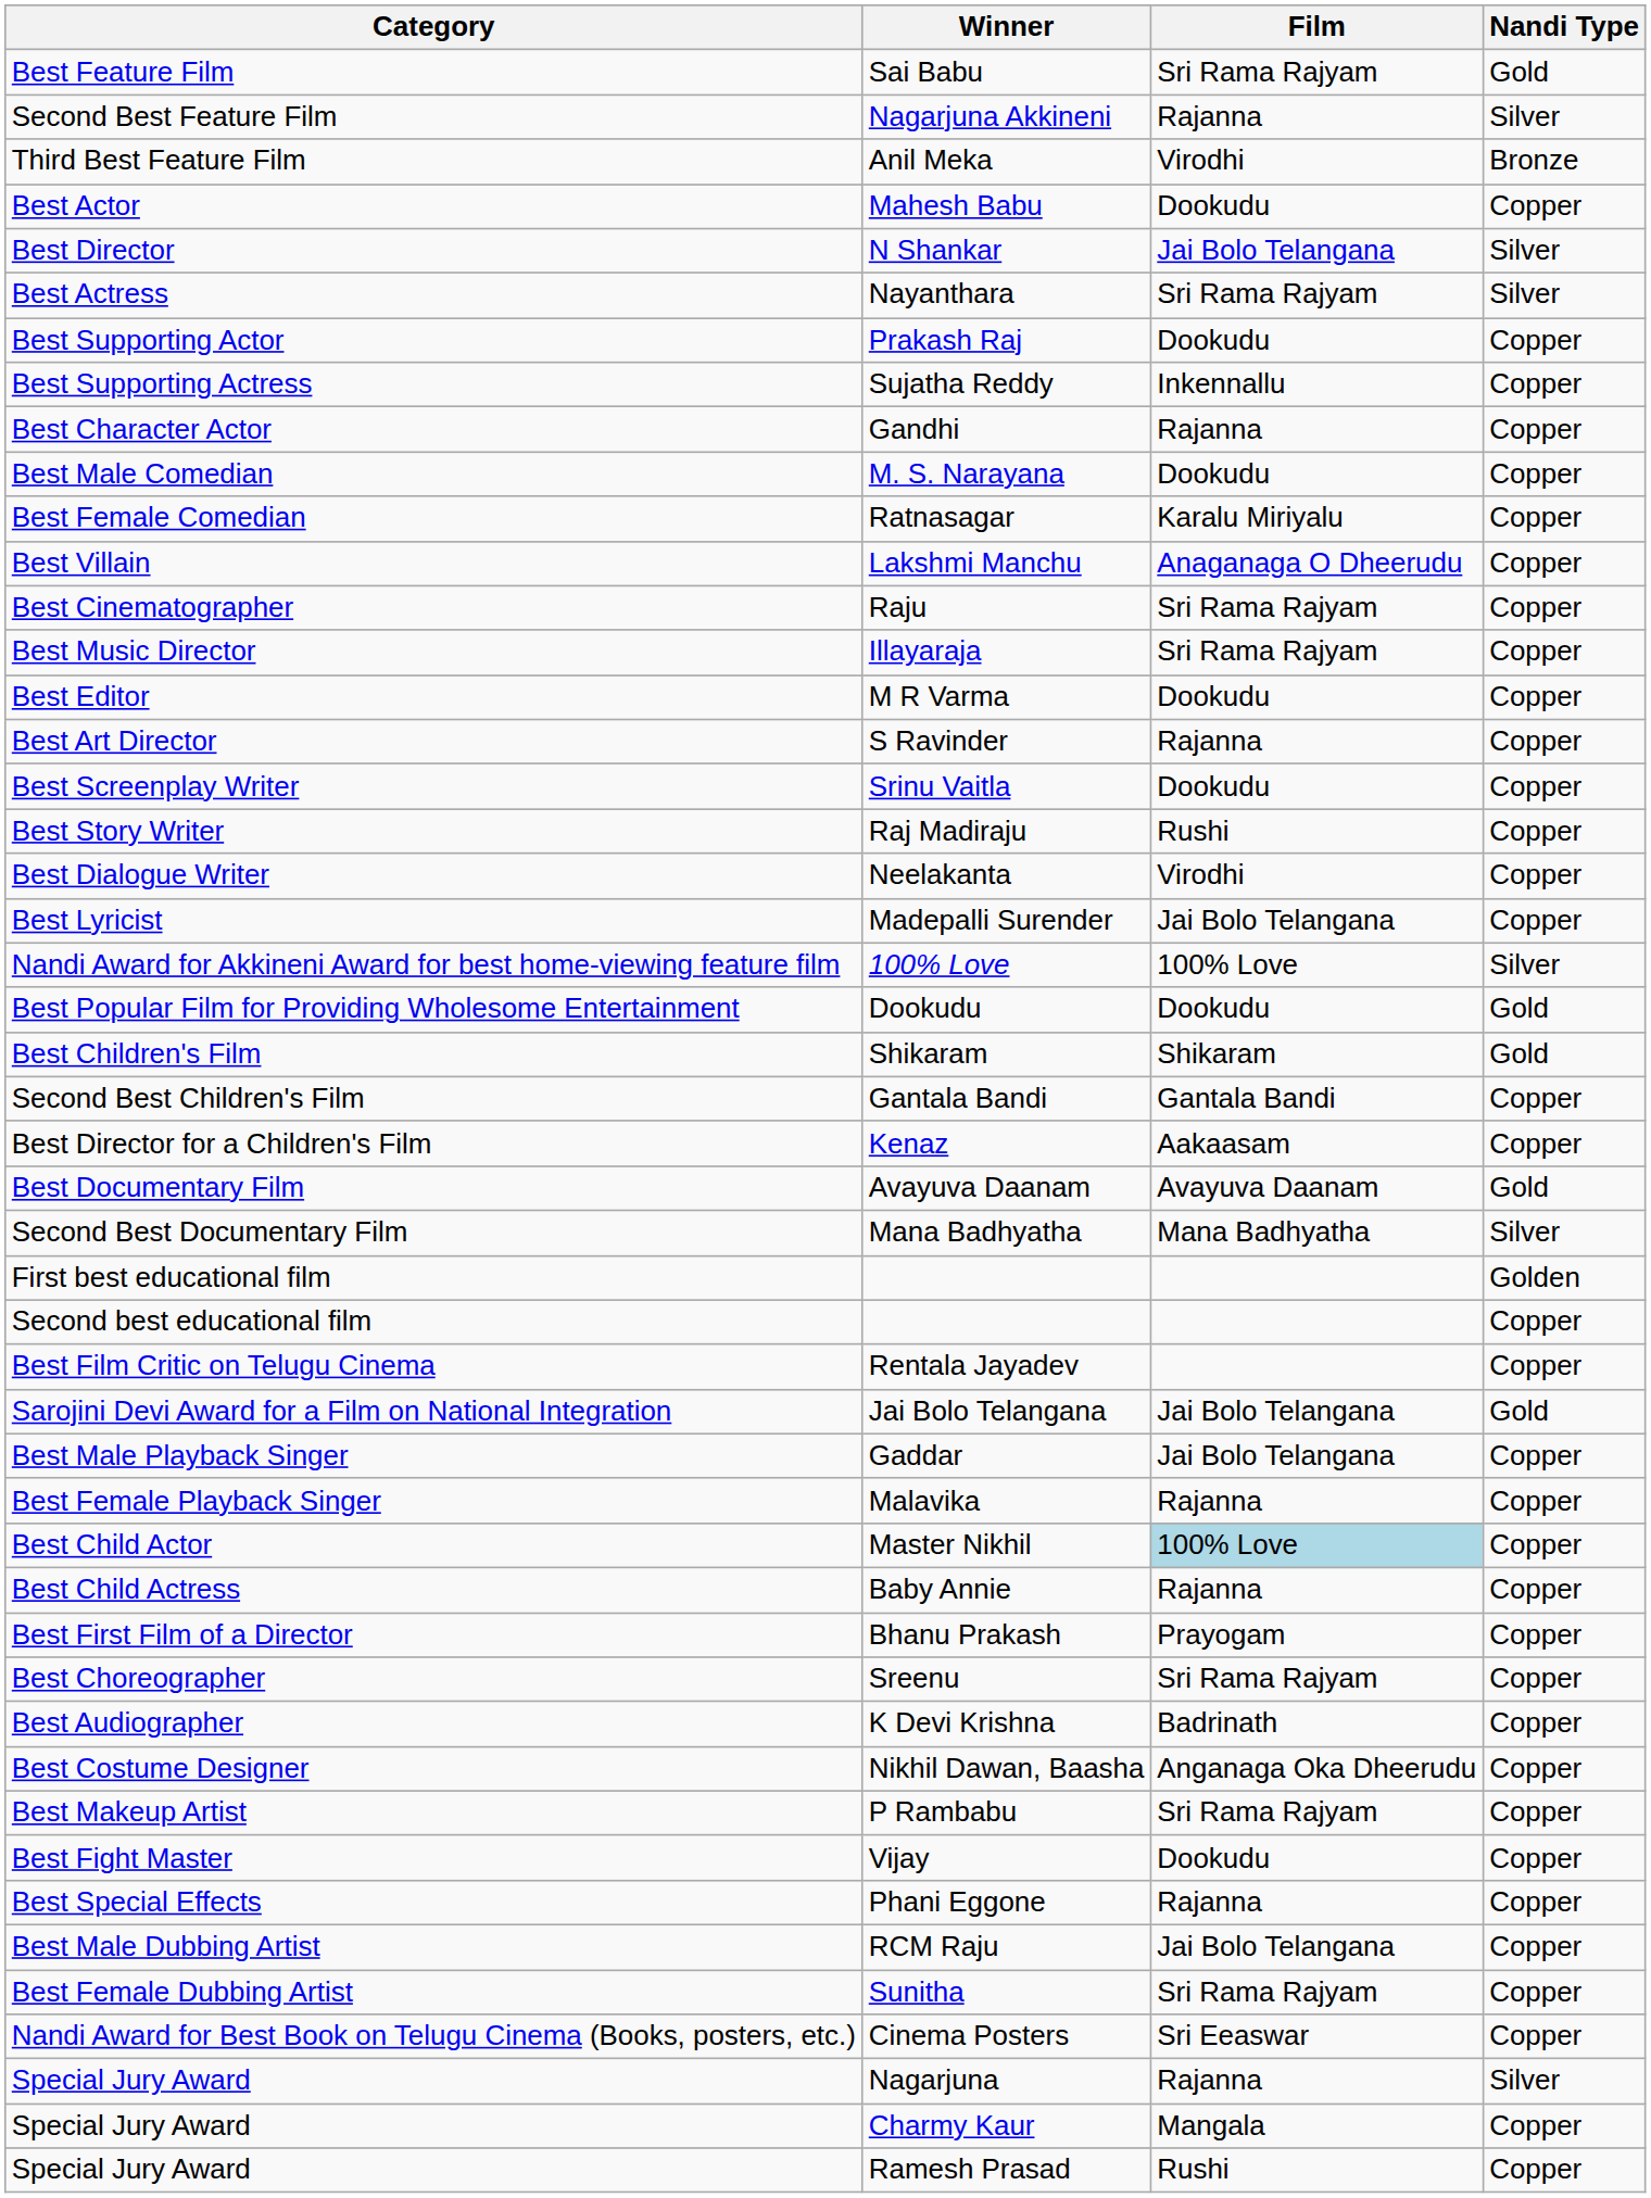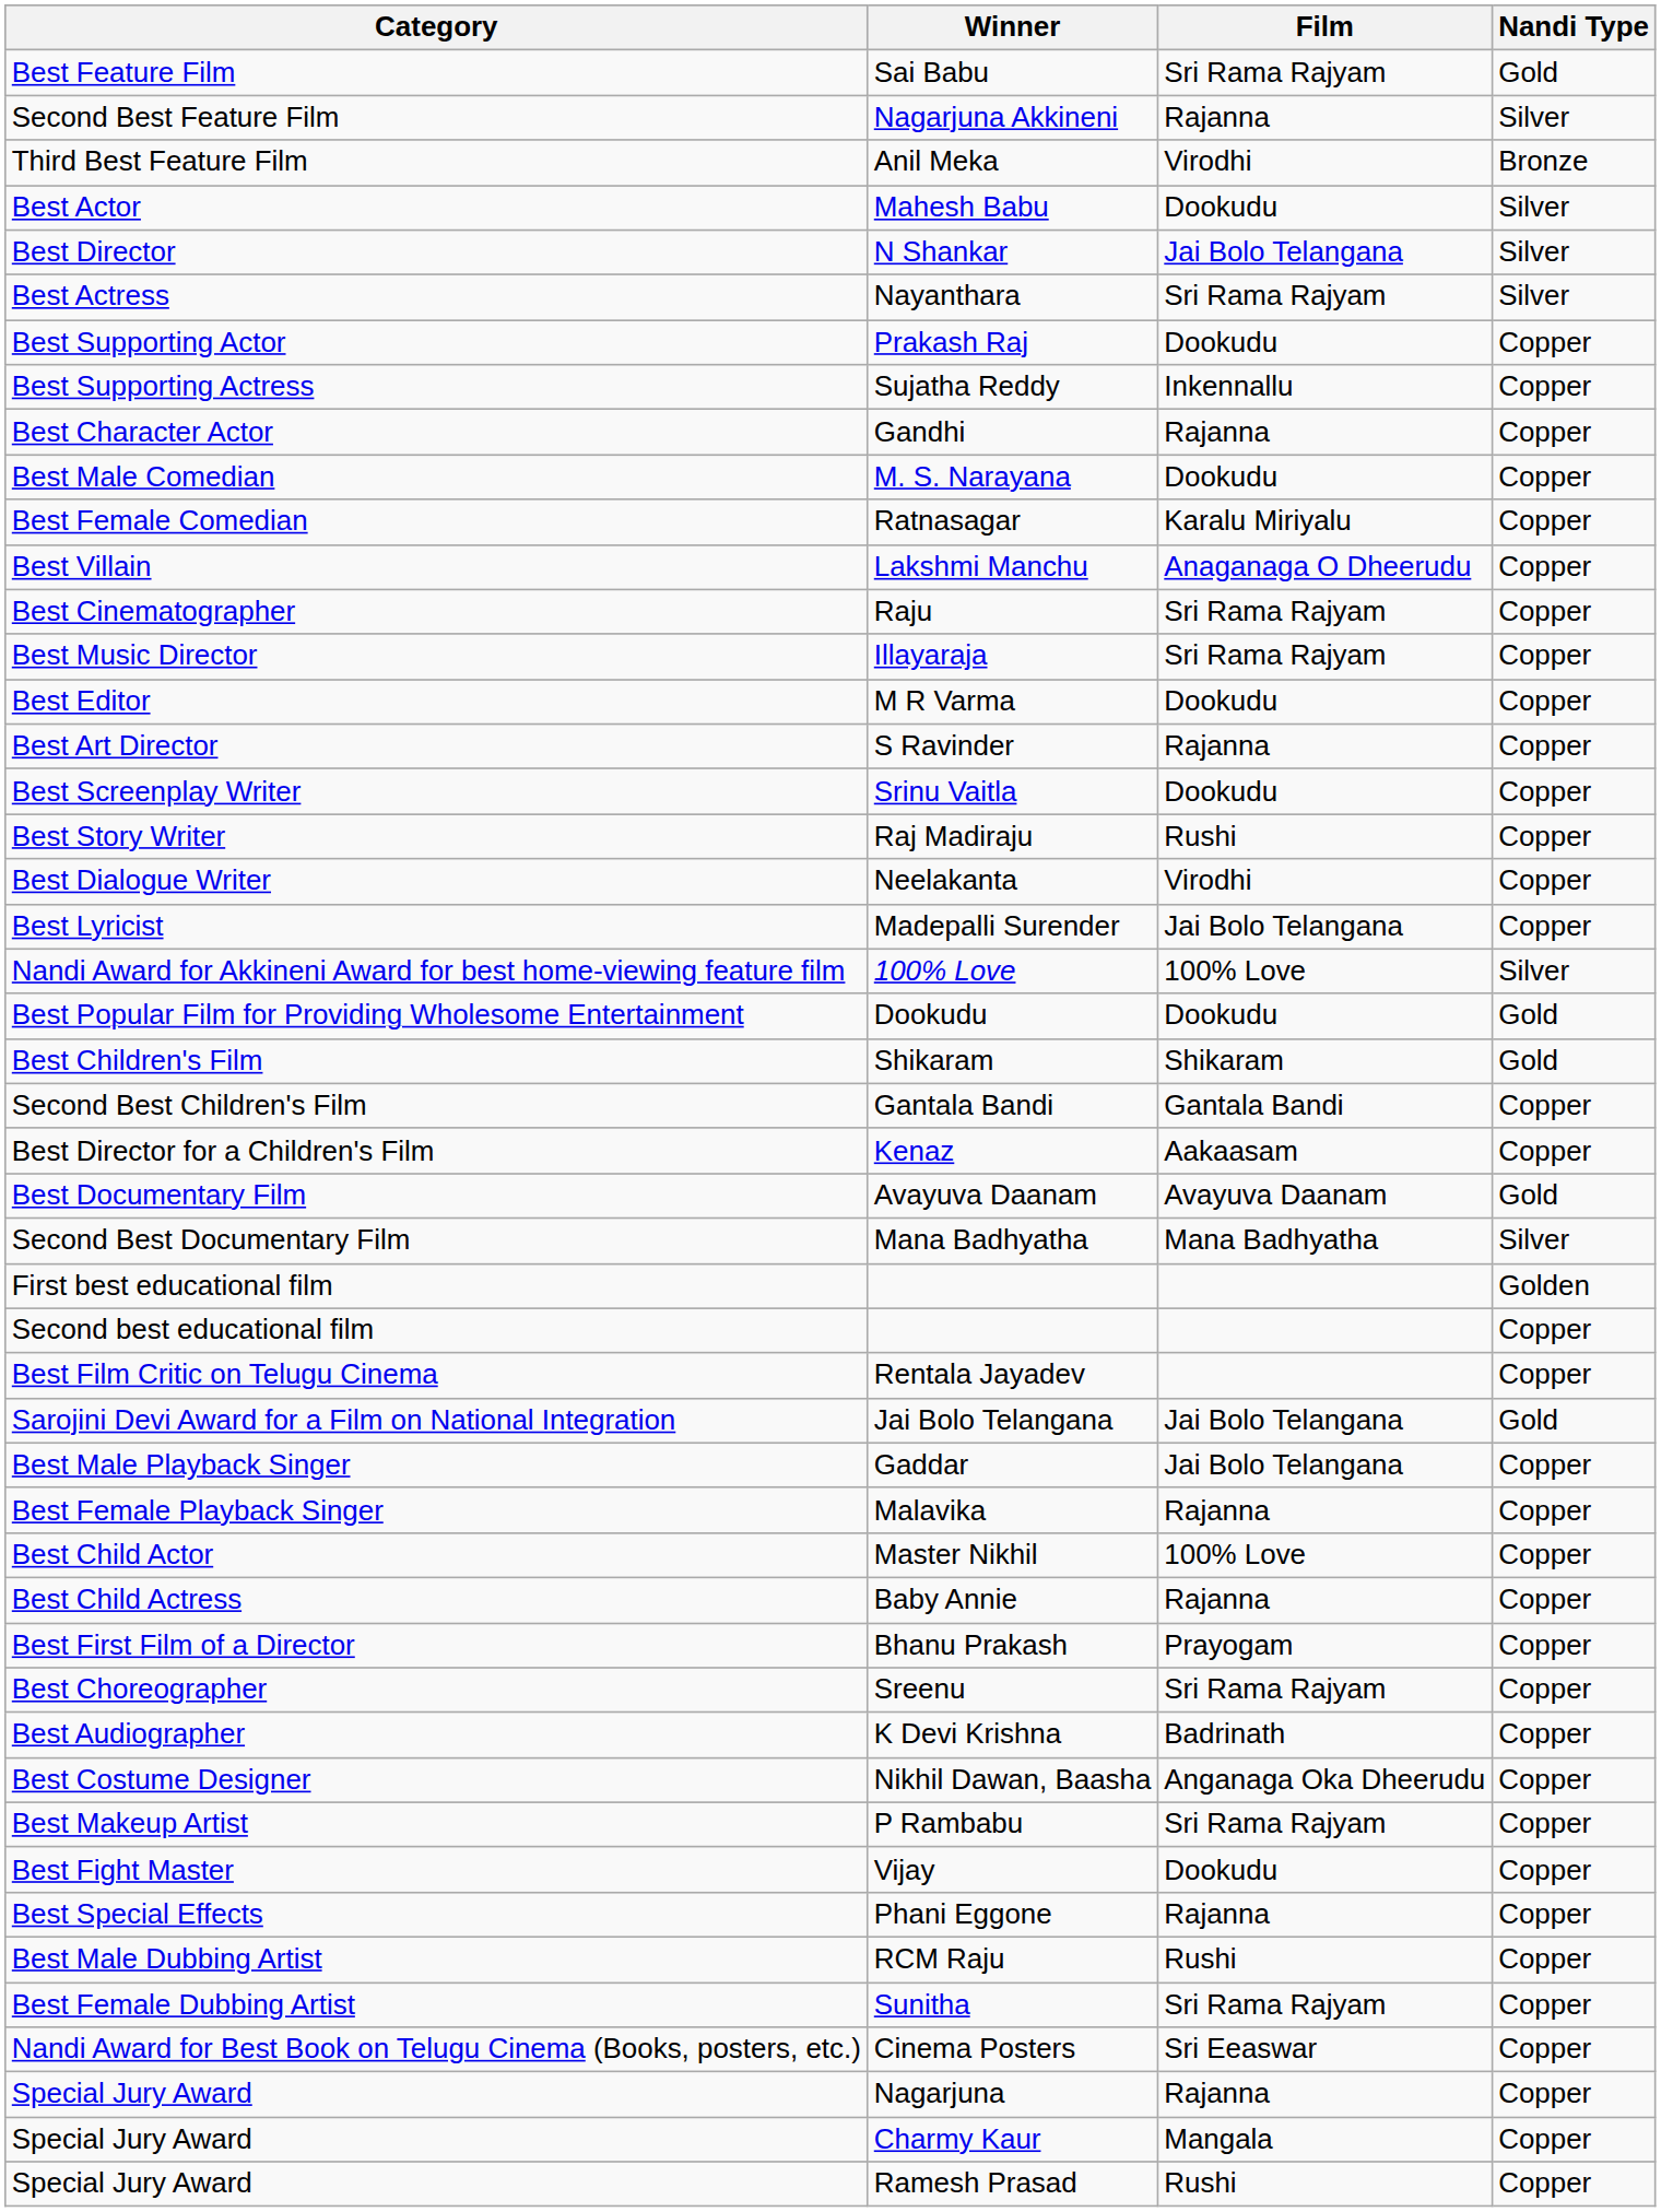Mahesh Babu | Nandi Type: Copper -> Silver
Master Nikhil | Film: lightblue background -> no background
RCM Raju | Film: Jai Bolo Telangana -> Rushi
Nagarjuna | Nandi Type: Silver -> Copper
